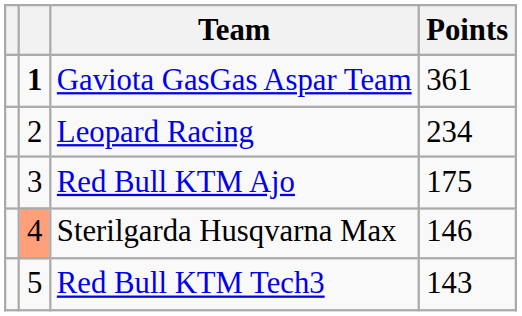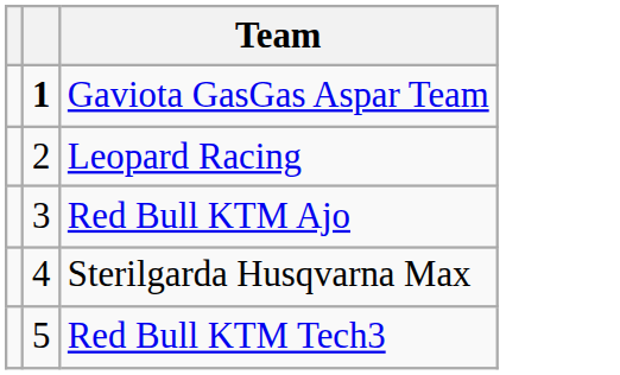- column: Points | 361 | 234 | 175 | 146 | 143
Sterilgarda Husqvarna Max | column 2: lightsalmon background -> no background
